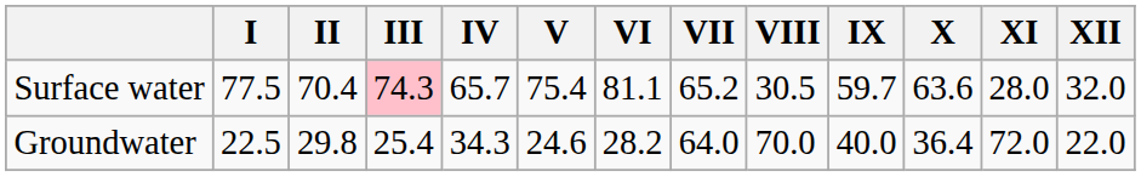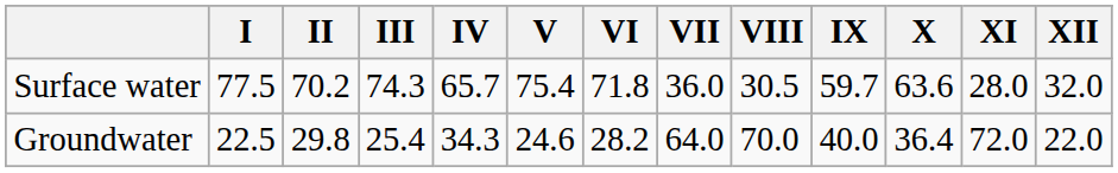Surface water | II: 70.4 -> 70.2
Surface water | III: pink background -> no background
Surface water | VI: 81.1 -> 71.8
Surface water | VII: 65.2 -> 36.0
